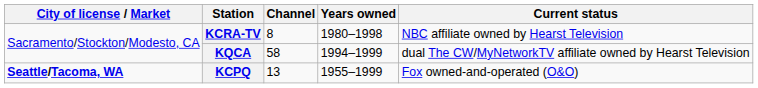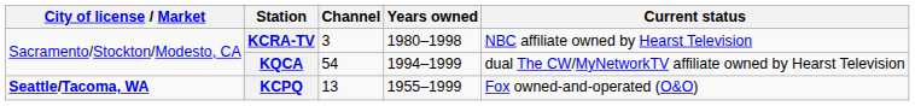KCRA-TV | Channel: 8 -> 3
KQCA | Channel: 58 -> 54
